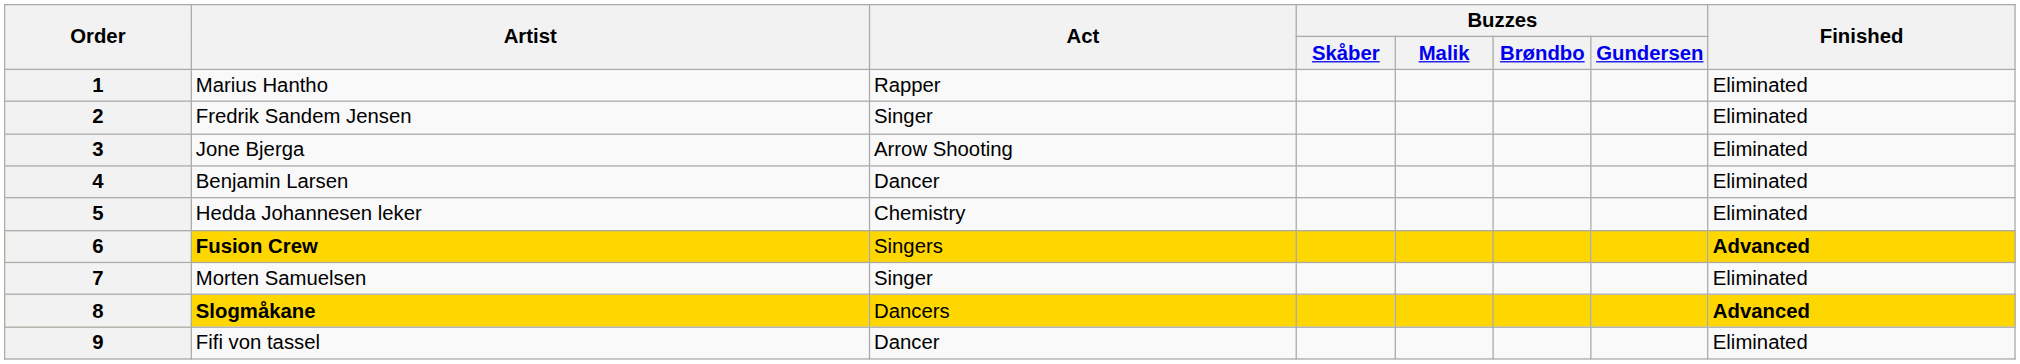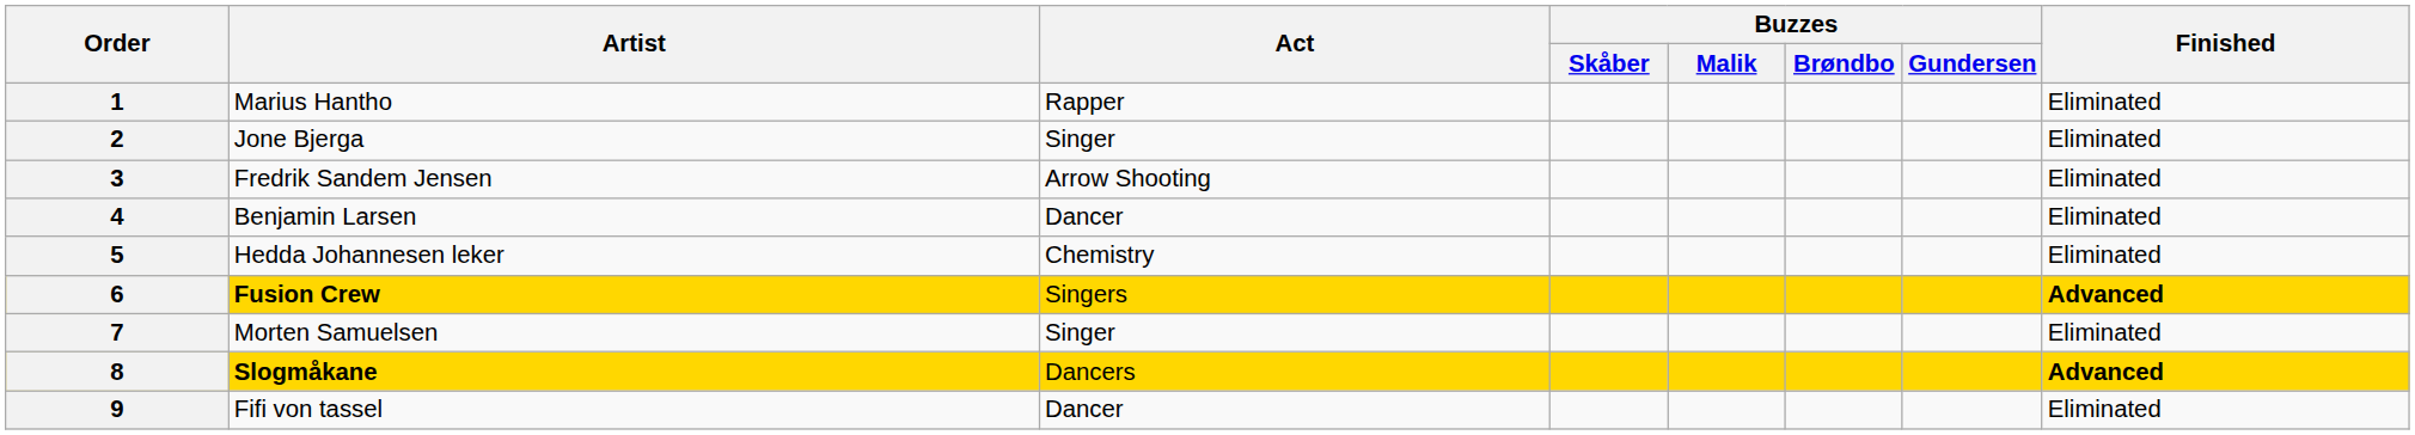2 | Artist: Fredrik Sandem Jensen -> Jone Bjerga
3 | Artist: Jone Bjerga -> Fredrik Sandem Jensen
